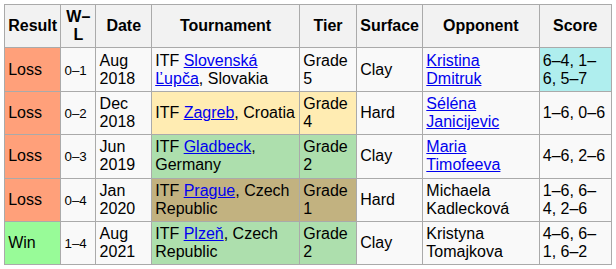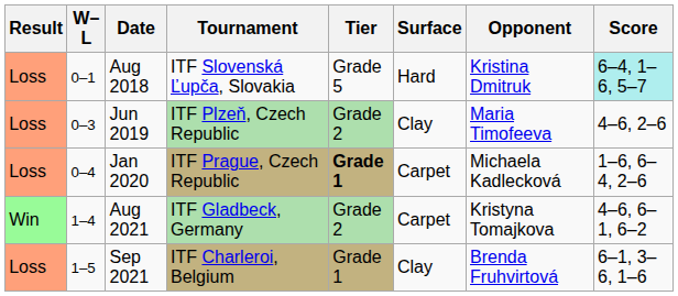Aug 2018 | Surface: Clay -> Hard
- row: Loss | 0–2 | Dec 2018 | ITF Zagreb, Croatia | Grade 4 | Hard | Séléna Janicijevic | 1–6, 0–6
Jun 2019 | Tournament: ITF Gladbeck, Germany -> ITF Plzeň, Czech Republic
Jan 2020 | Tier: normal -> bold
Jan 2020 | Surface: Hard -> Carpet
Aug 2021 | Tournament: ITF Plzeň, Czech Republic -> ITF Gladbeck, Germany
Aug 2021 | Surface: Clay -> Carpet
+ row: Loss | 1–5 | Sep 2021 | ITF Charleroi, Belgium | Grade 1 | Clay | Brenda Fruhvirtová | 6–1, 3–6, 1–6
